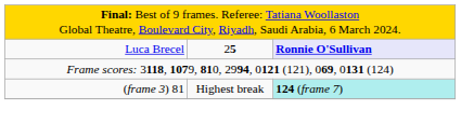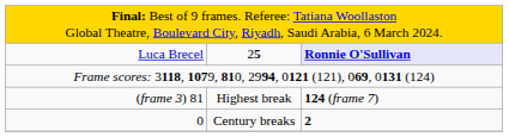(frame 3) 81 | column 3: paleturquoise background -> no background
+ row: 0 | Century breaks | 2
